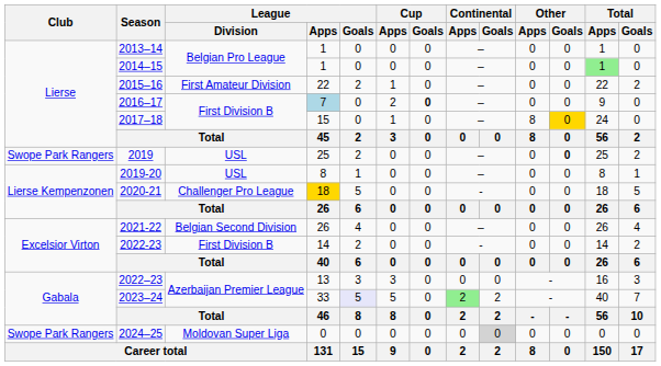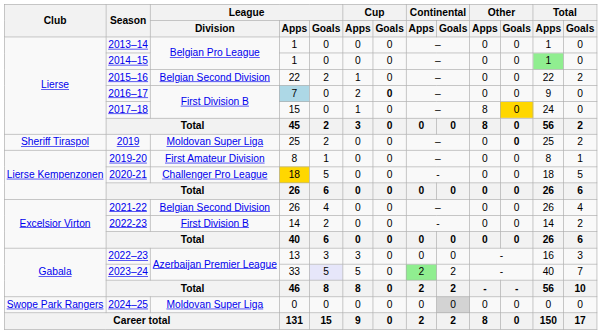2015–16 | League / Division: First Amateur Division -> Belgian Second Division
2019 | Club: Swope Park Rangers -> Sheriff Tiraspol
2019 | League / Division: USL -> Moldovan Super Liga
2019-20 | League / Division: USL -> First Amateur Division
